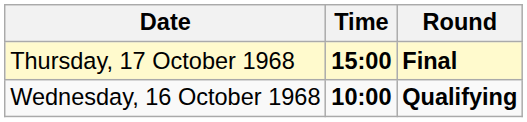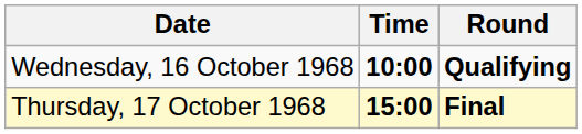rows swapped: Wednesday, 16 October 1968 <-> Thursday, 17 October 1968
